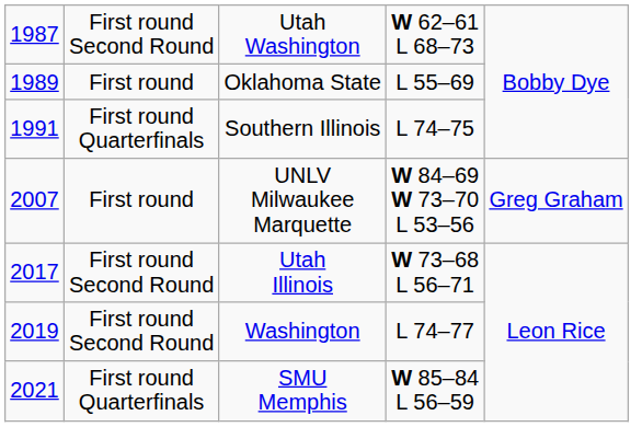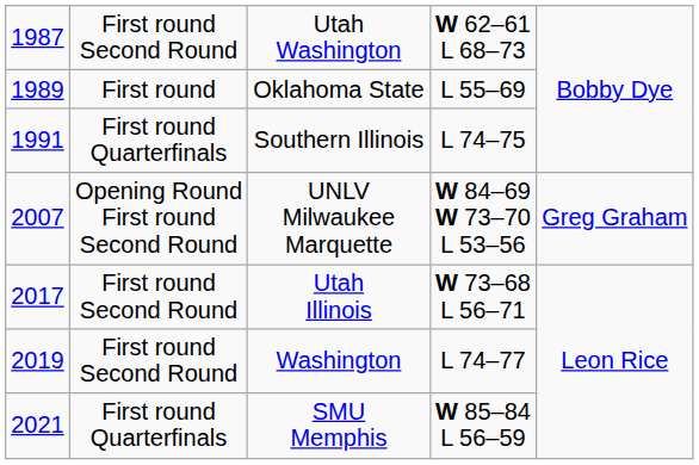UNLV Milwaukee Marquette | column 2: First round -> Opening Round First round Second Round
